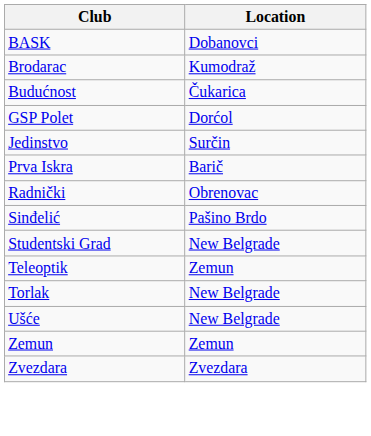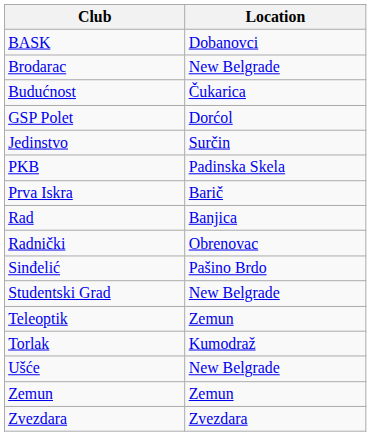Brodarac | Location: Kumodraž -> New Belgrade
+ row: PKB | Padinska Skela
+ row: Rad | Banjica
Torlak | Location: New Belgrade -> Kumodraž
